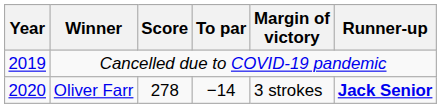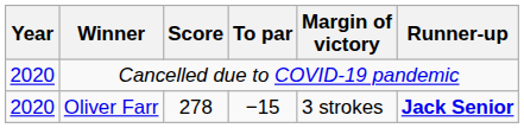Cancelled due to COVID-19 pandemic | Year: 2019 -> 2020
Oliver Farr | To par: −14 -> −15
